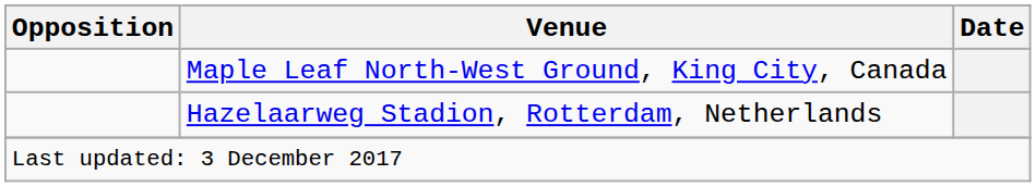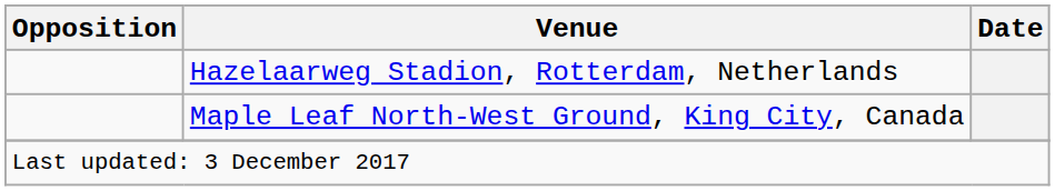rows swapped: Maple Leaf North-West Ground, King City, Canada <-> Hazelaarweg Stadion, Rotterdam, Netherlands
